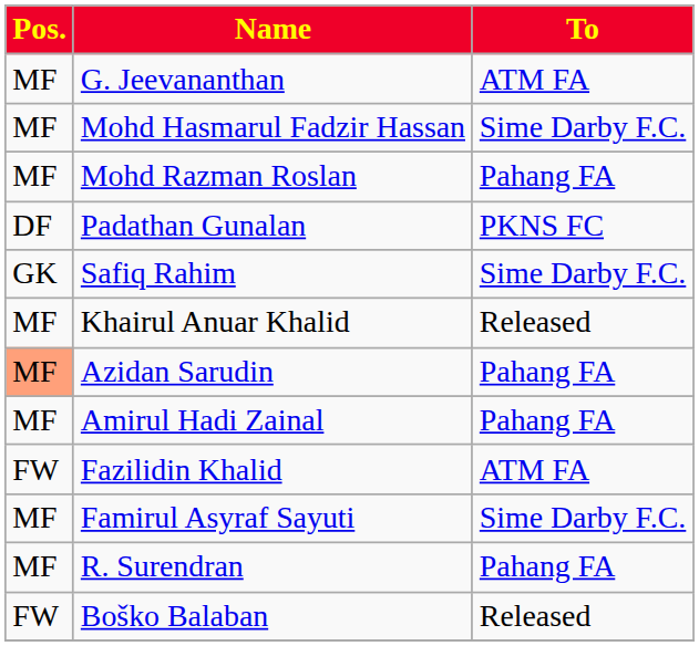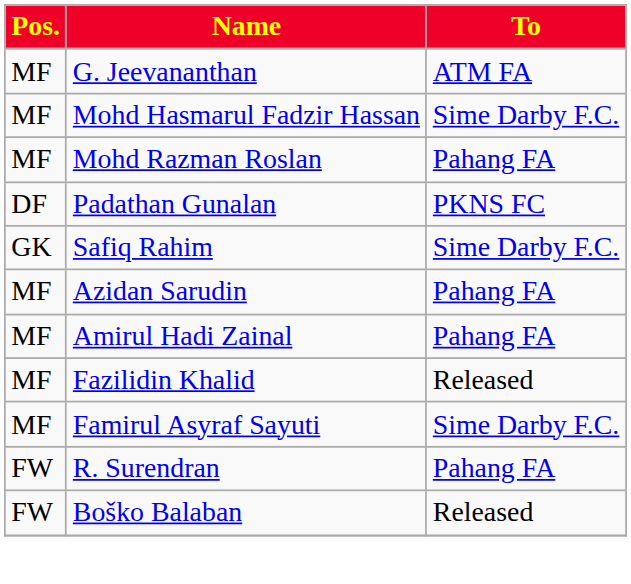- row: MF | Khairul Anuar Khalid | Released
Azidan Sarudin | Pos.: lightsalmon background -> no background
Fazilidin Khalid | Pos.: FW -> MF
Fazilidin Khalid | To: ATM FA -> Released
R. Surendran | Pos.: MF -> FW
